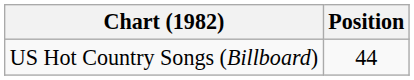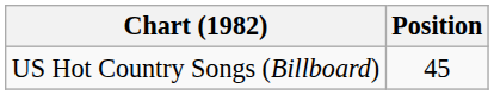US Hot Country Songs (Billboard) | Position: 44 -> 45
